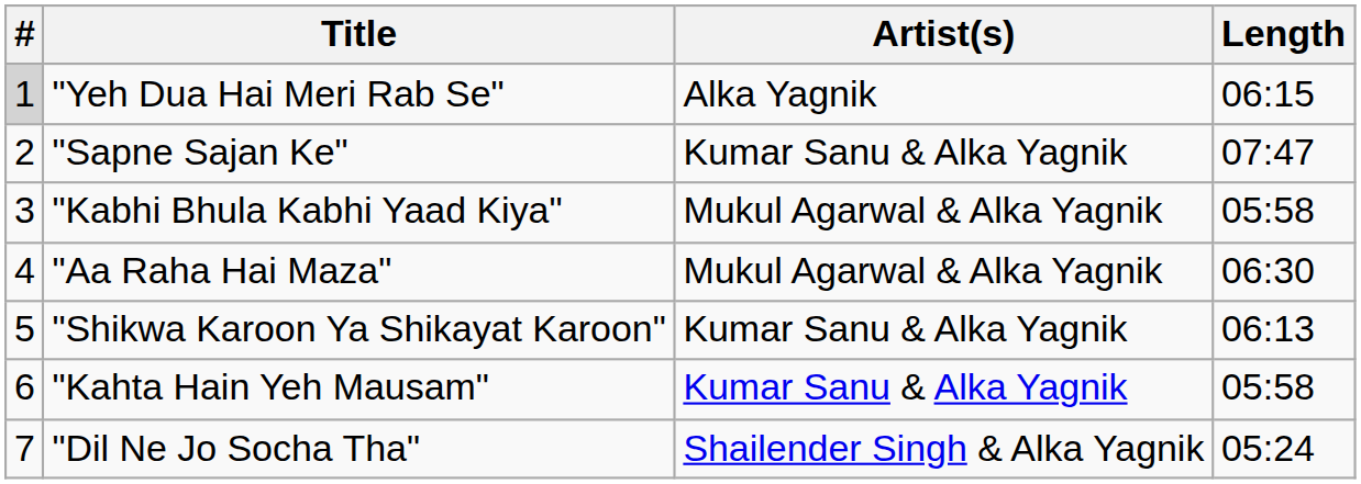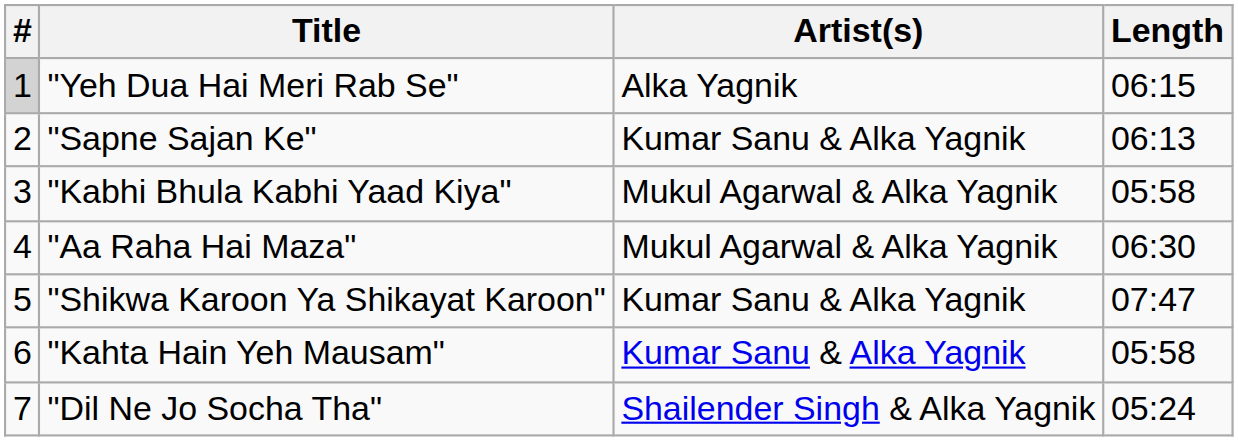"Sapne Sajan Ke" | Length: 07:47 -> 06:13
"Shikwa Karoon Ya Shikayat Karoon" | Length: 06:13 -> 07:47
